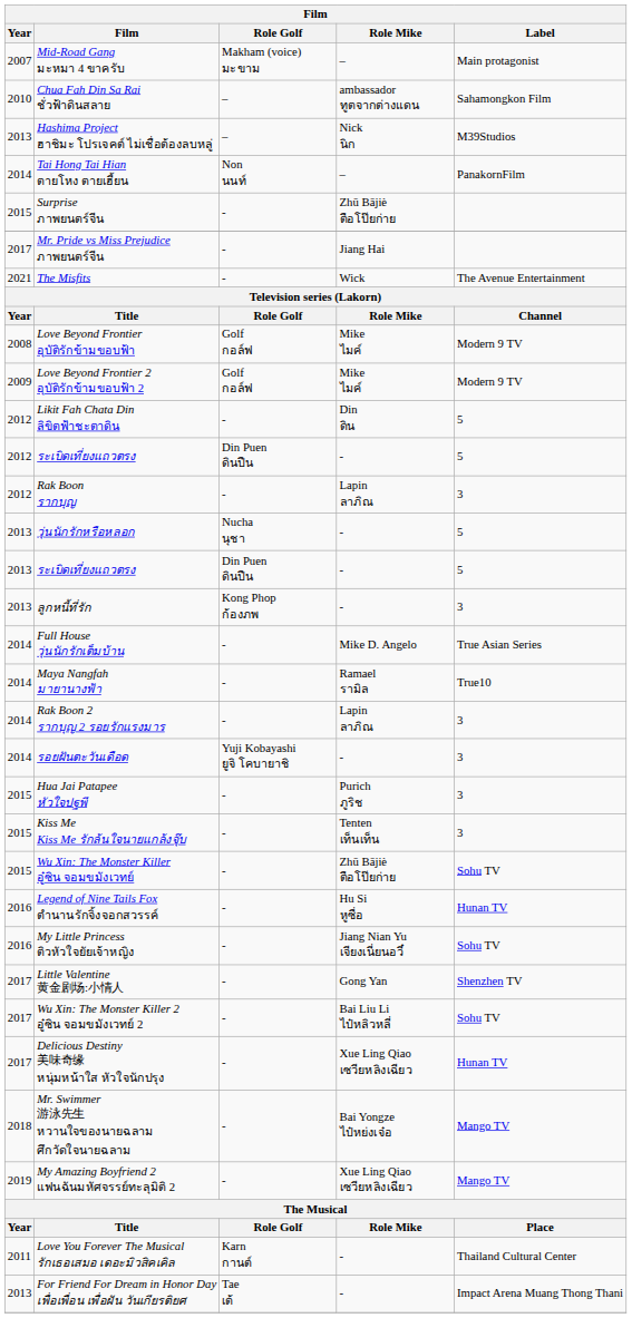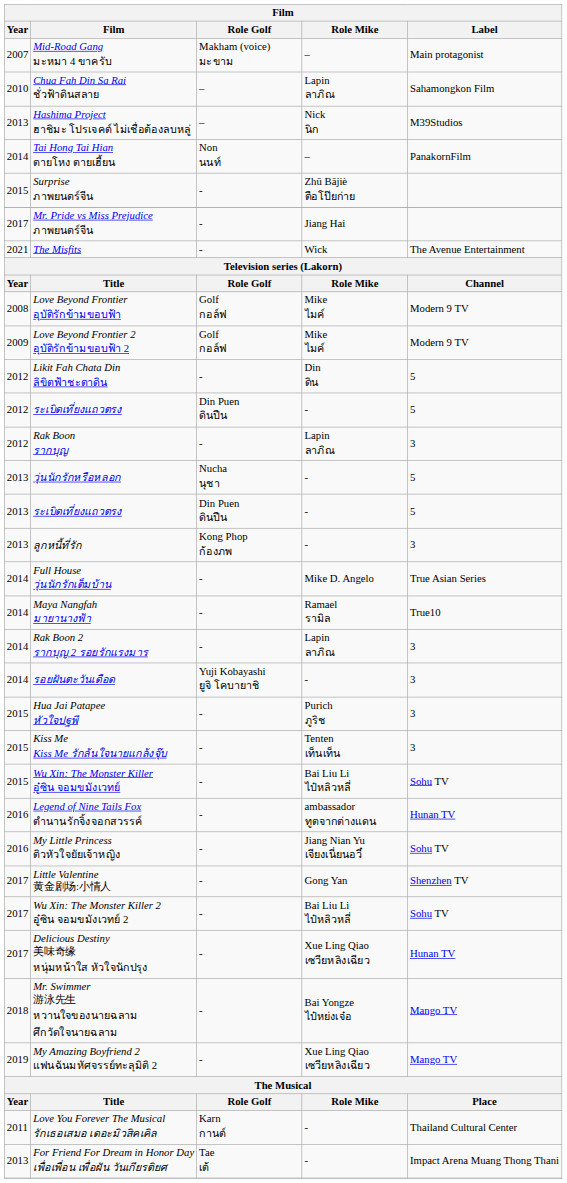Chua Fah Din Sa Rai ชั่วฟ้าดินสลาย | Role Mike: ambassador ทูตจากต่างแดน -> Lapin ลาภิณ
Wu Xin: The Monster Killer อู๋ซิน จอมขมังเวทย์ | Role Mike: Zhū Bājiè ตือโป๊ยก่าย -> Bai Liu Li ไป๋หลิวหลี่
Legend of Nine Tails Fox ตำนานรักจิ้งจอกสวรรค์ | Role Mike: Hu Si หูซื่อ -> ambassador ทูตจากต่างแดน
